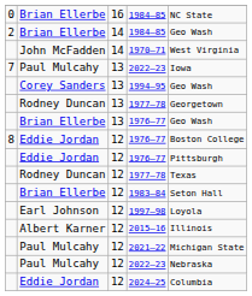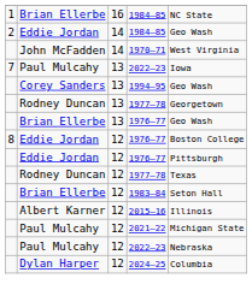16 / 1984–85 | column 1: 0 -> 1
14 / 1984–85 | column 2: Brian Ellerbe -> Eddie Jordan
- row: Earl Johnson | 12 | 1997–98 | Loyola
2024–25 | column 2: Eddie Jordan -> Dylan Harper
